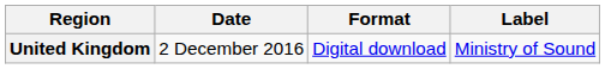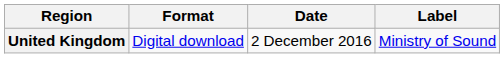columns swapped: Date <-> Format
